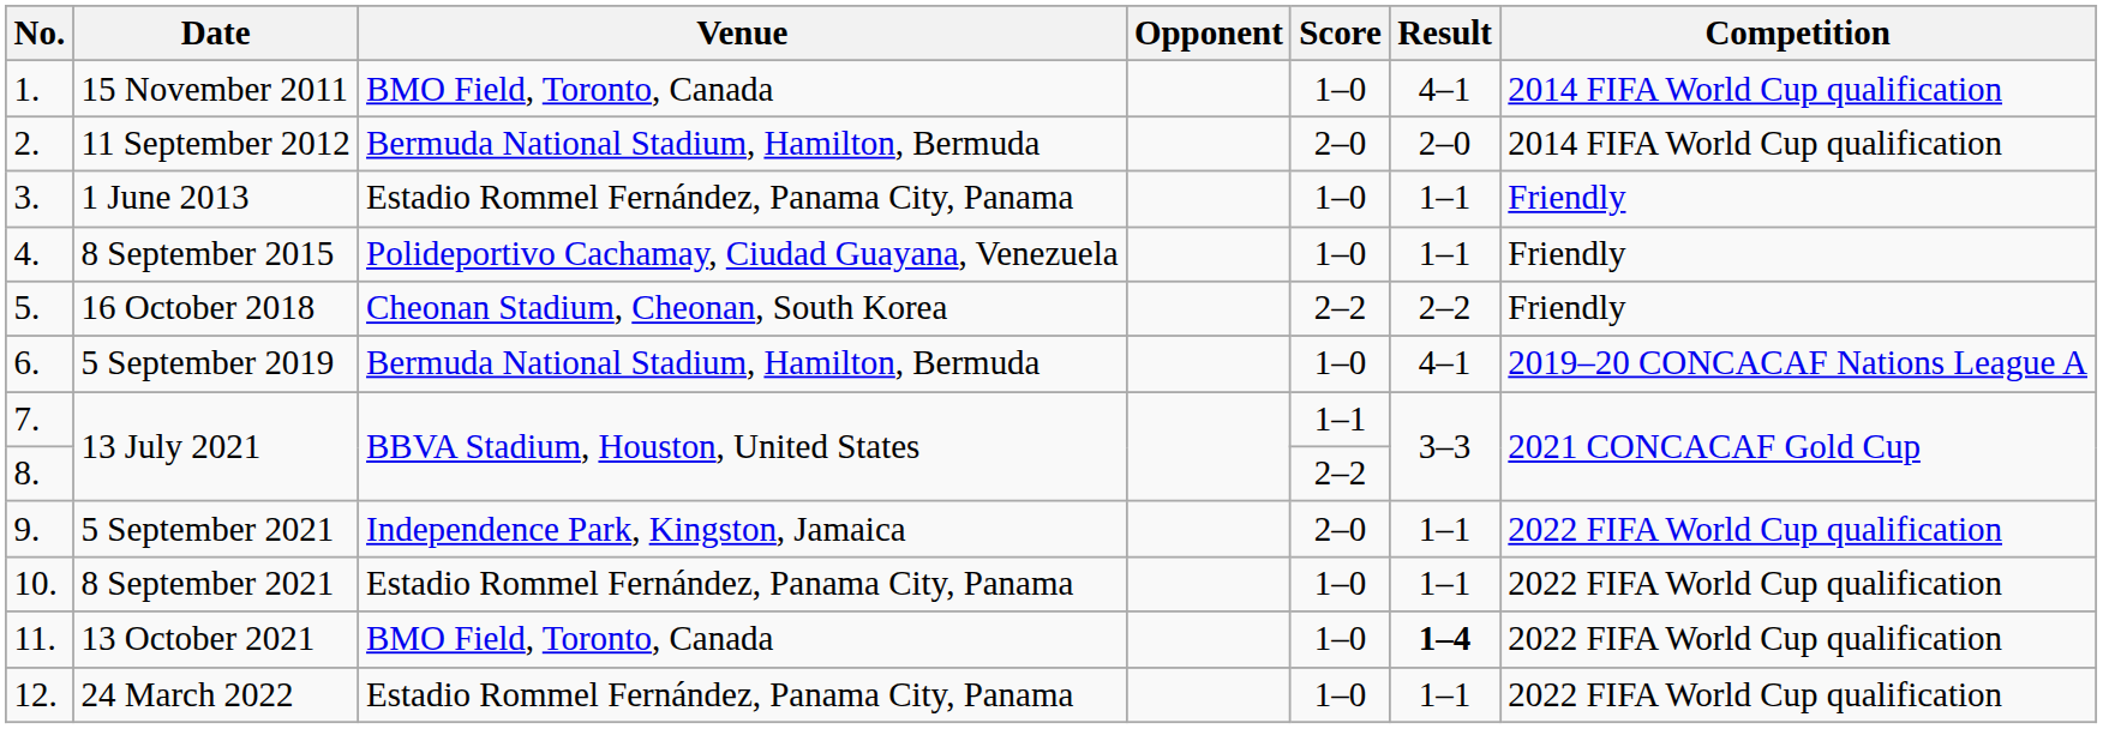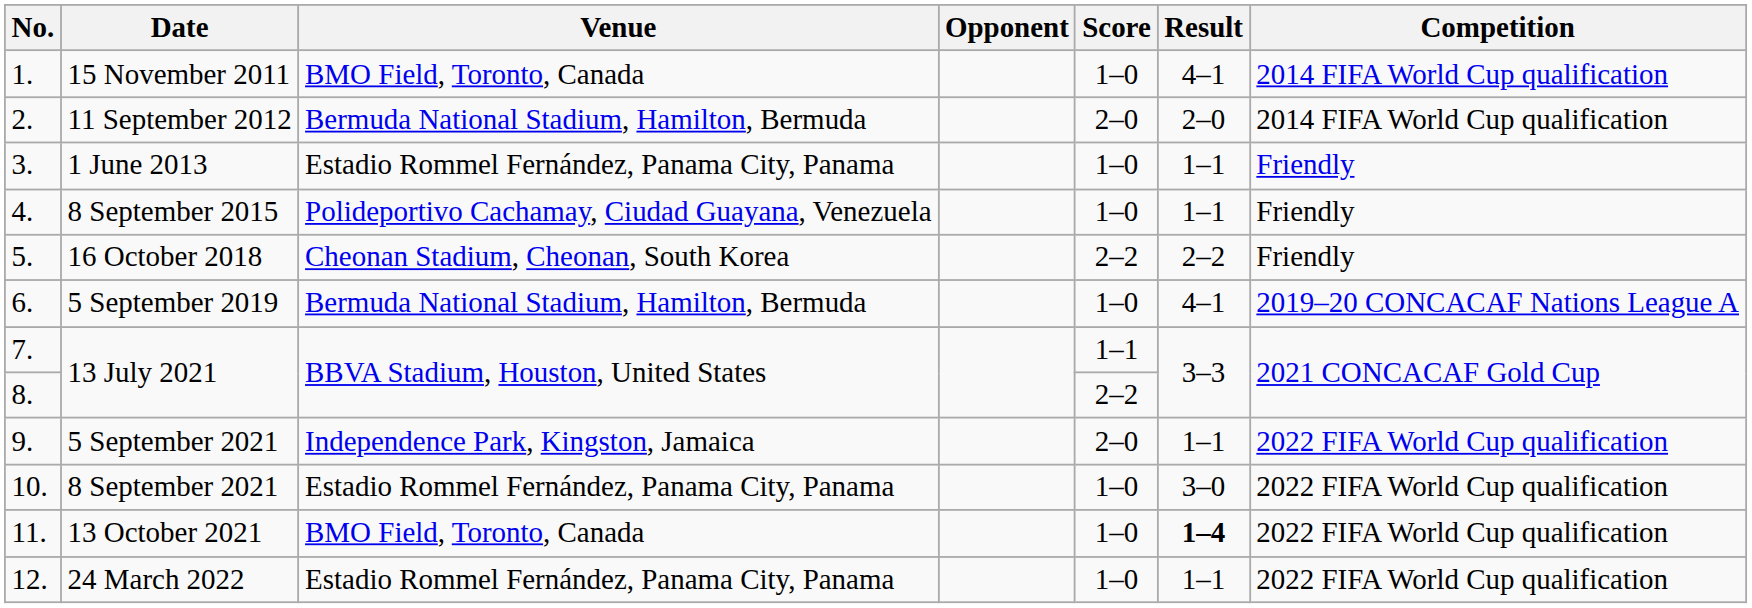8 September 2021 | Result: 1–1 -> 3–0
